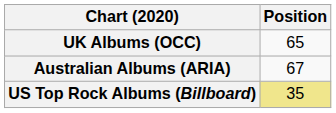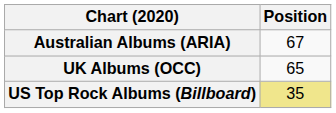rows swapped: Australian Albums (ARIA) <-> UK Albums (OCC)
